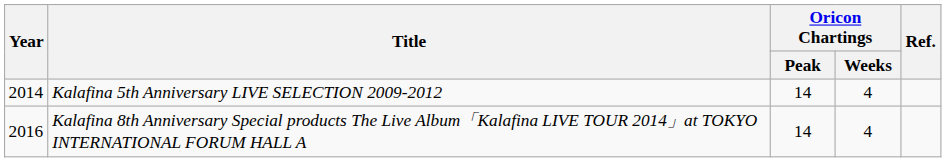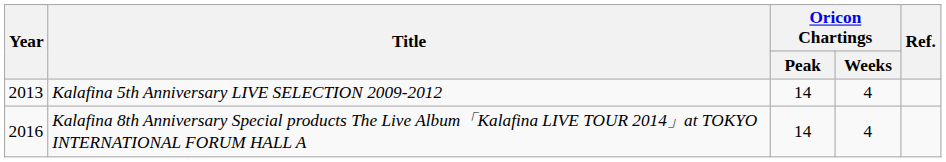Kalafina 5th Anniversary LIVE SELECTION 2009-2012 | Year: 2014 -> 2013
